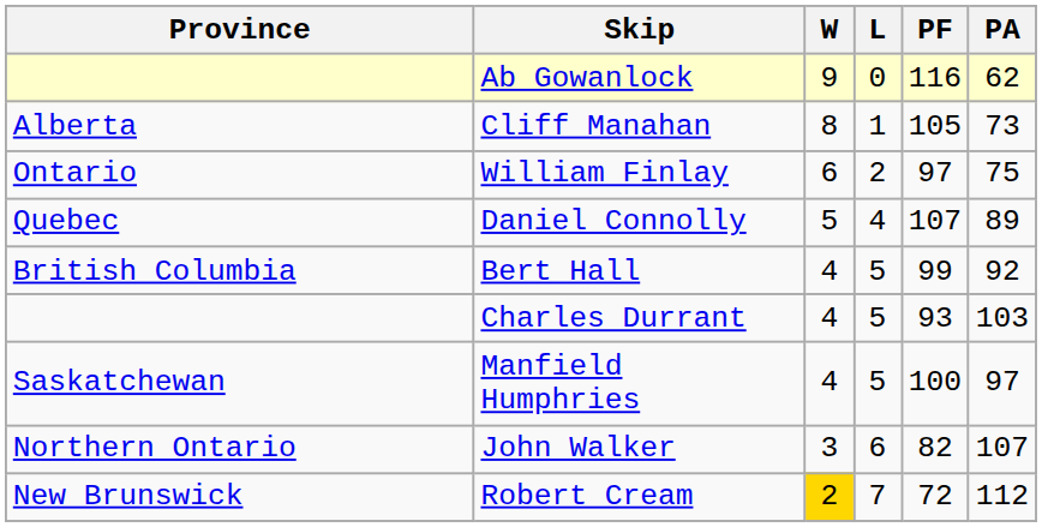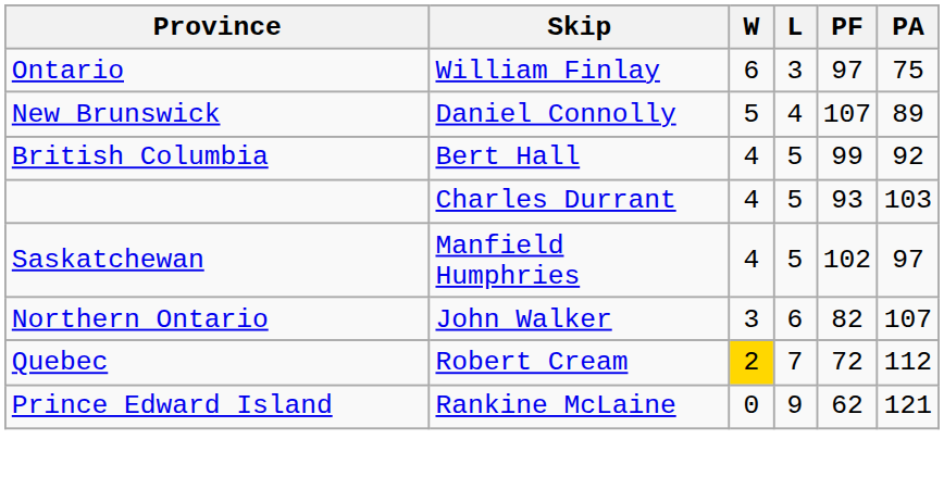- row: Ab Gowanlock | 9 | 0 | 116 | 62
- row: Alberta | Cliff Manahan | 8 | 1 | 105 | 73
William Finlay | L: 2 -> 3
Daniel Connolly | Province: Quebec -> New Brunswick
Manfield Humphries | PF: 100 -> 102
Robert Cream | Province: New Brunswick -> Quebec
+ row: Prince Edward Island | Rankine McLaine | 0 | 9 | 62 | 121
